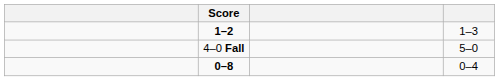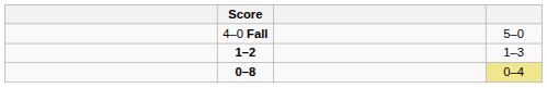rows swapped: 4–0 Fall <-> 1–2
0–8 | column 4: no background -> khaki background
